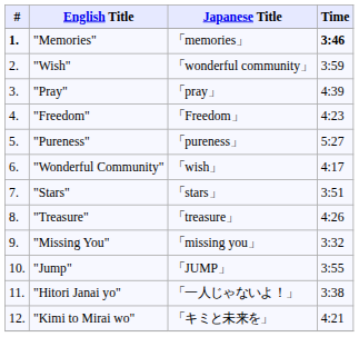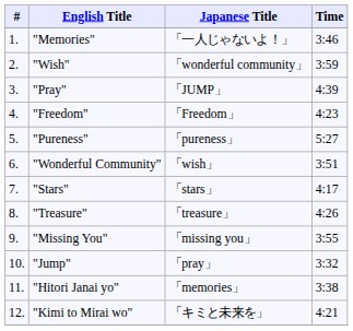"Memories" | #: bold -> normal
"Memories" | Japanese Title: 「memories」 -> 「一人じゃないよ！」
"Memories" | Time: bold -> normal
"Pray" | Japanese Title: 「pray」 -> 「JUMP」
"Wonderful Community" | Time: 4:17 -> 3:51
"Stars" | Time: 3:51 -> 4:17
"Missing You" | Time: 3:32 -> 3:55
"Jump" | Japanese Title: 「JUMP」 -> 「pray」
"Jump" | Time: 3:55 -> 3:32
"Hitori Janai yo" | Japanese Title: 「一人じゃないよ！」 -> 「memories」
